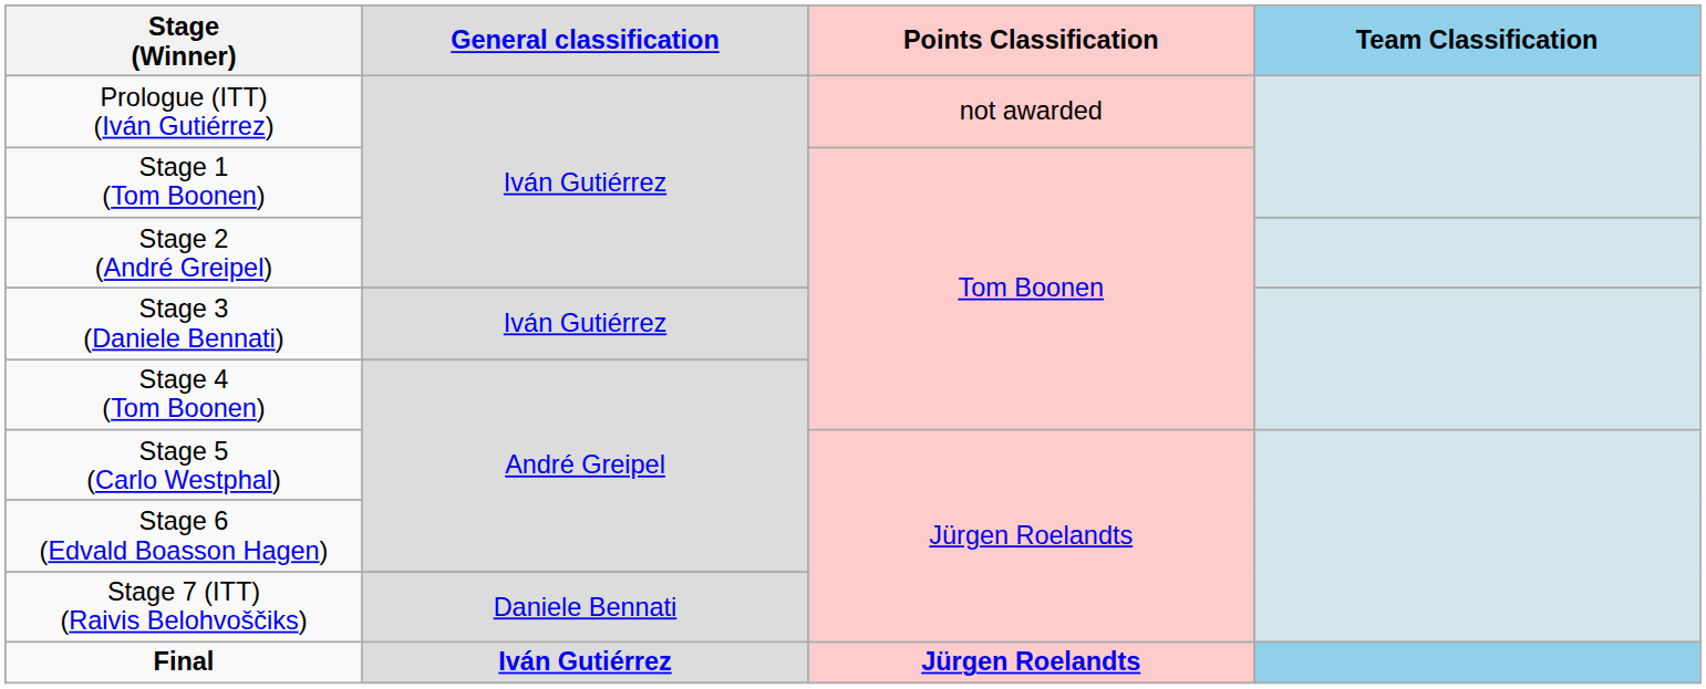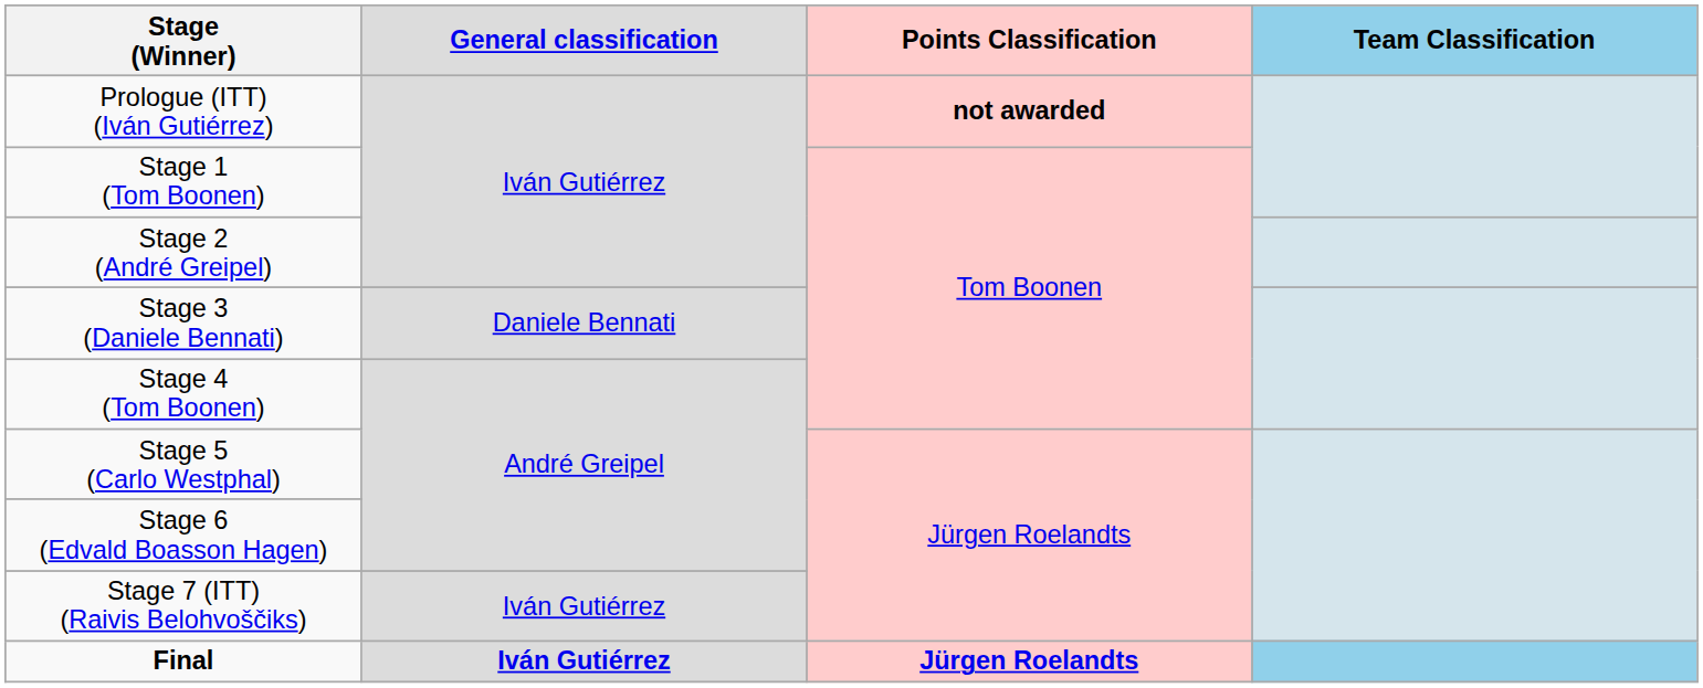Prologue (ITT) (Iván Gutiérrez) | Points Classification: normal -> bold
Stage 3 (Daniele Bennati) | General classification: Iván Gutiérrez -> Daniele Bennati
Stage 7 (ITT) (Raivis Belohvoščiks) | General classification: Daniele Bennati -> Iván Gutiérrez
